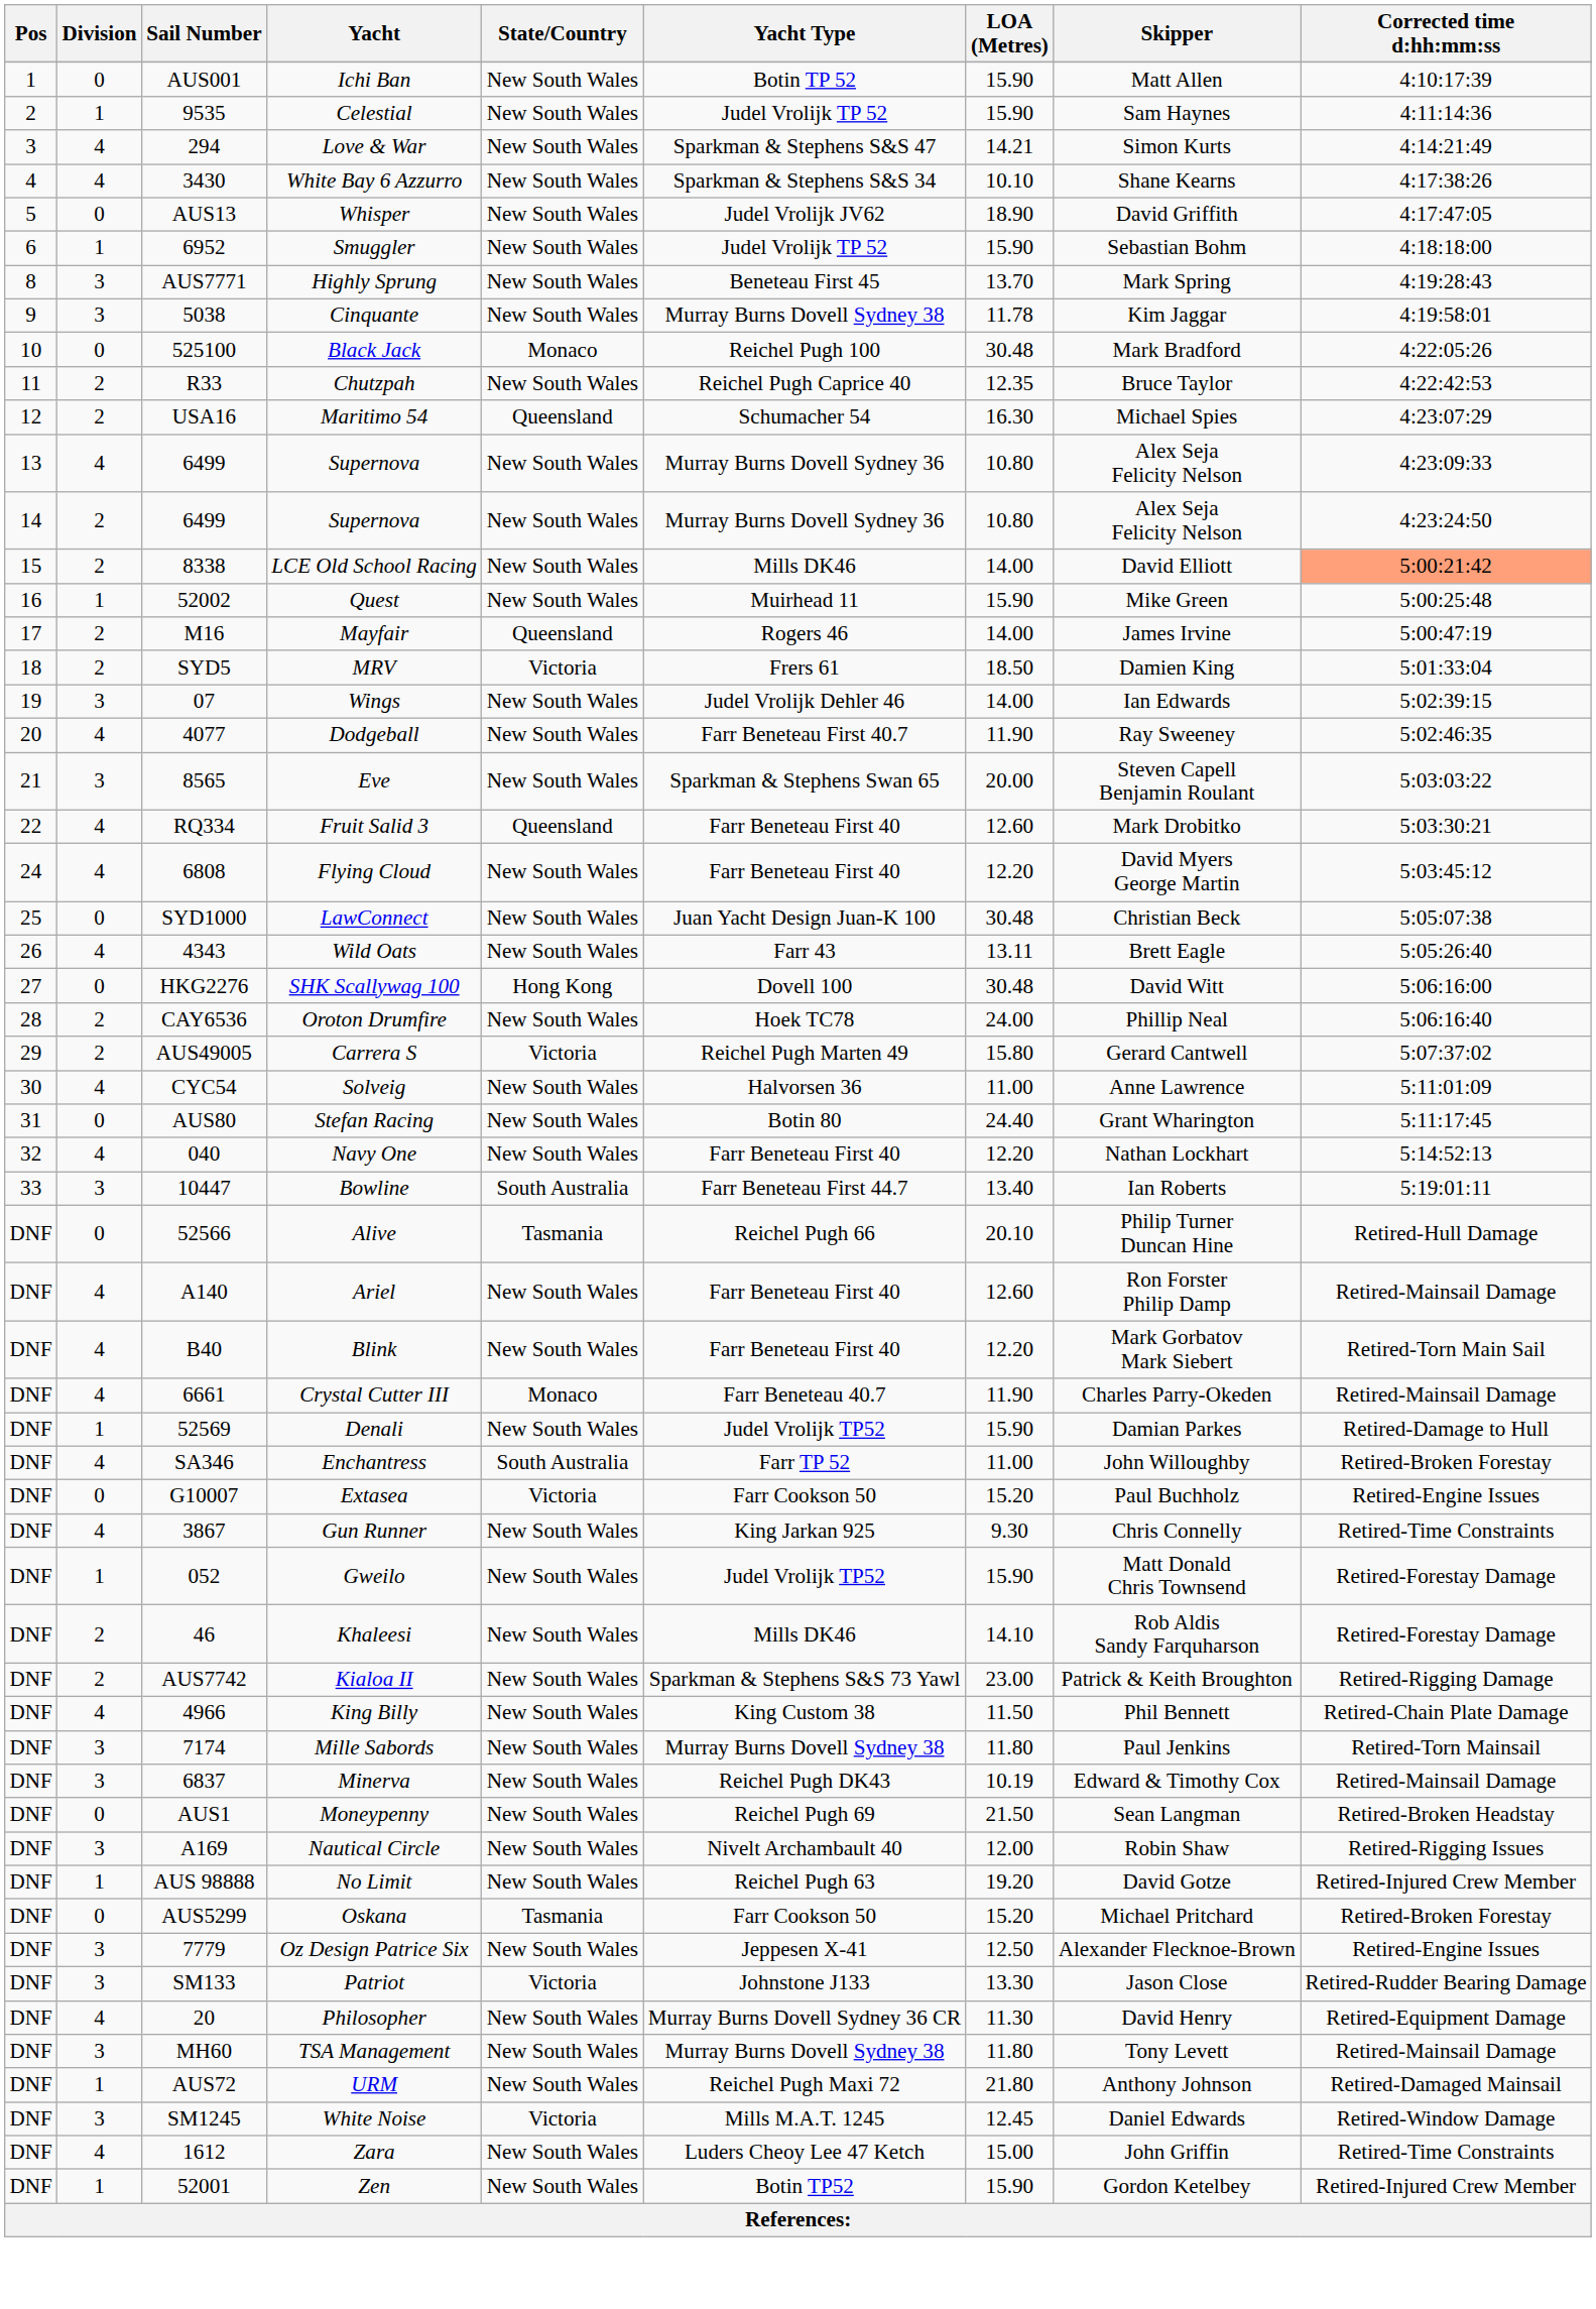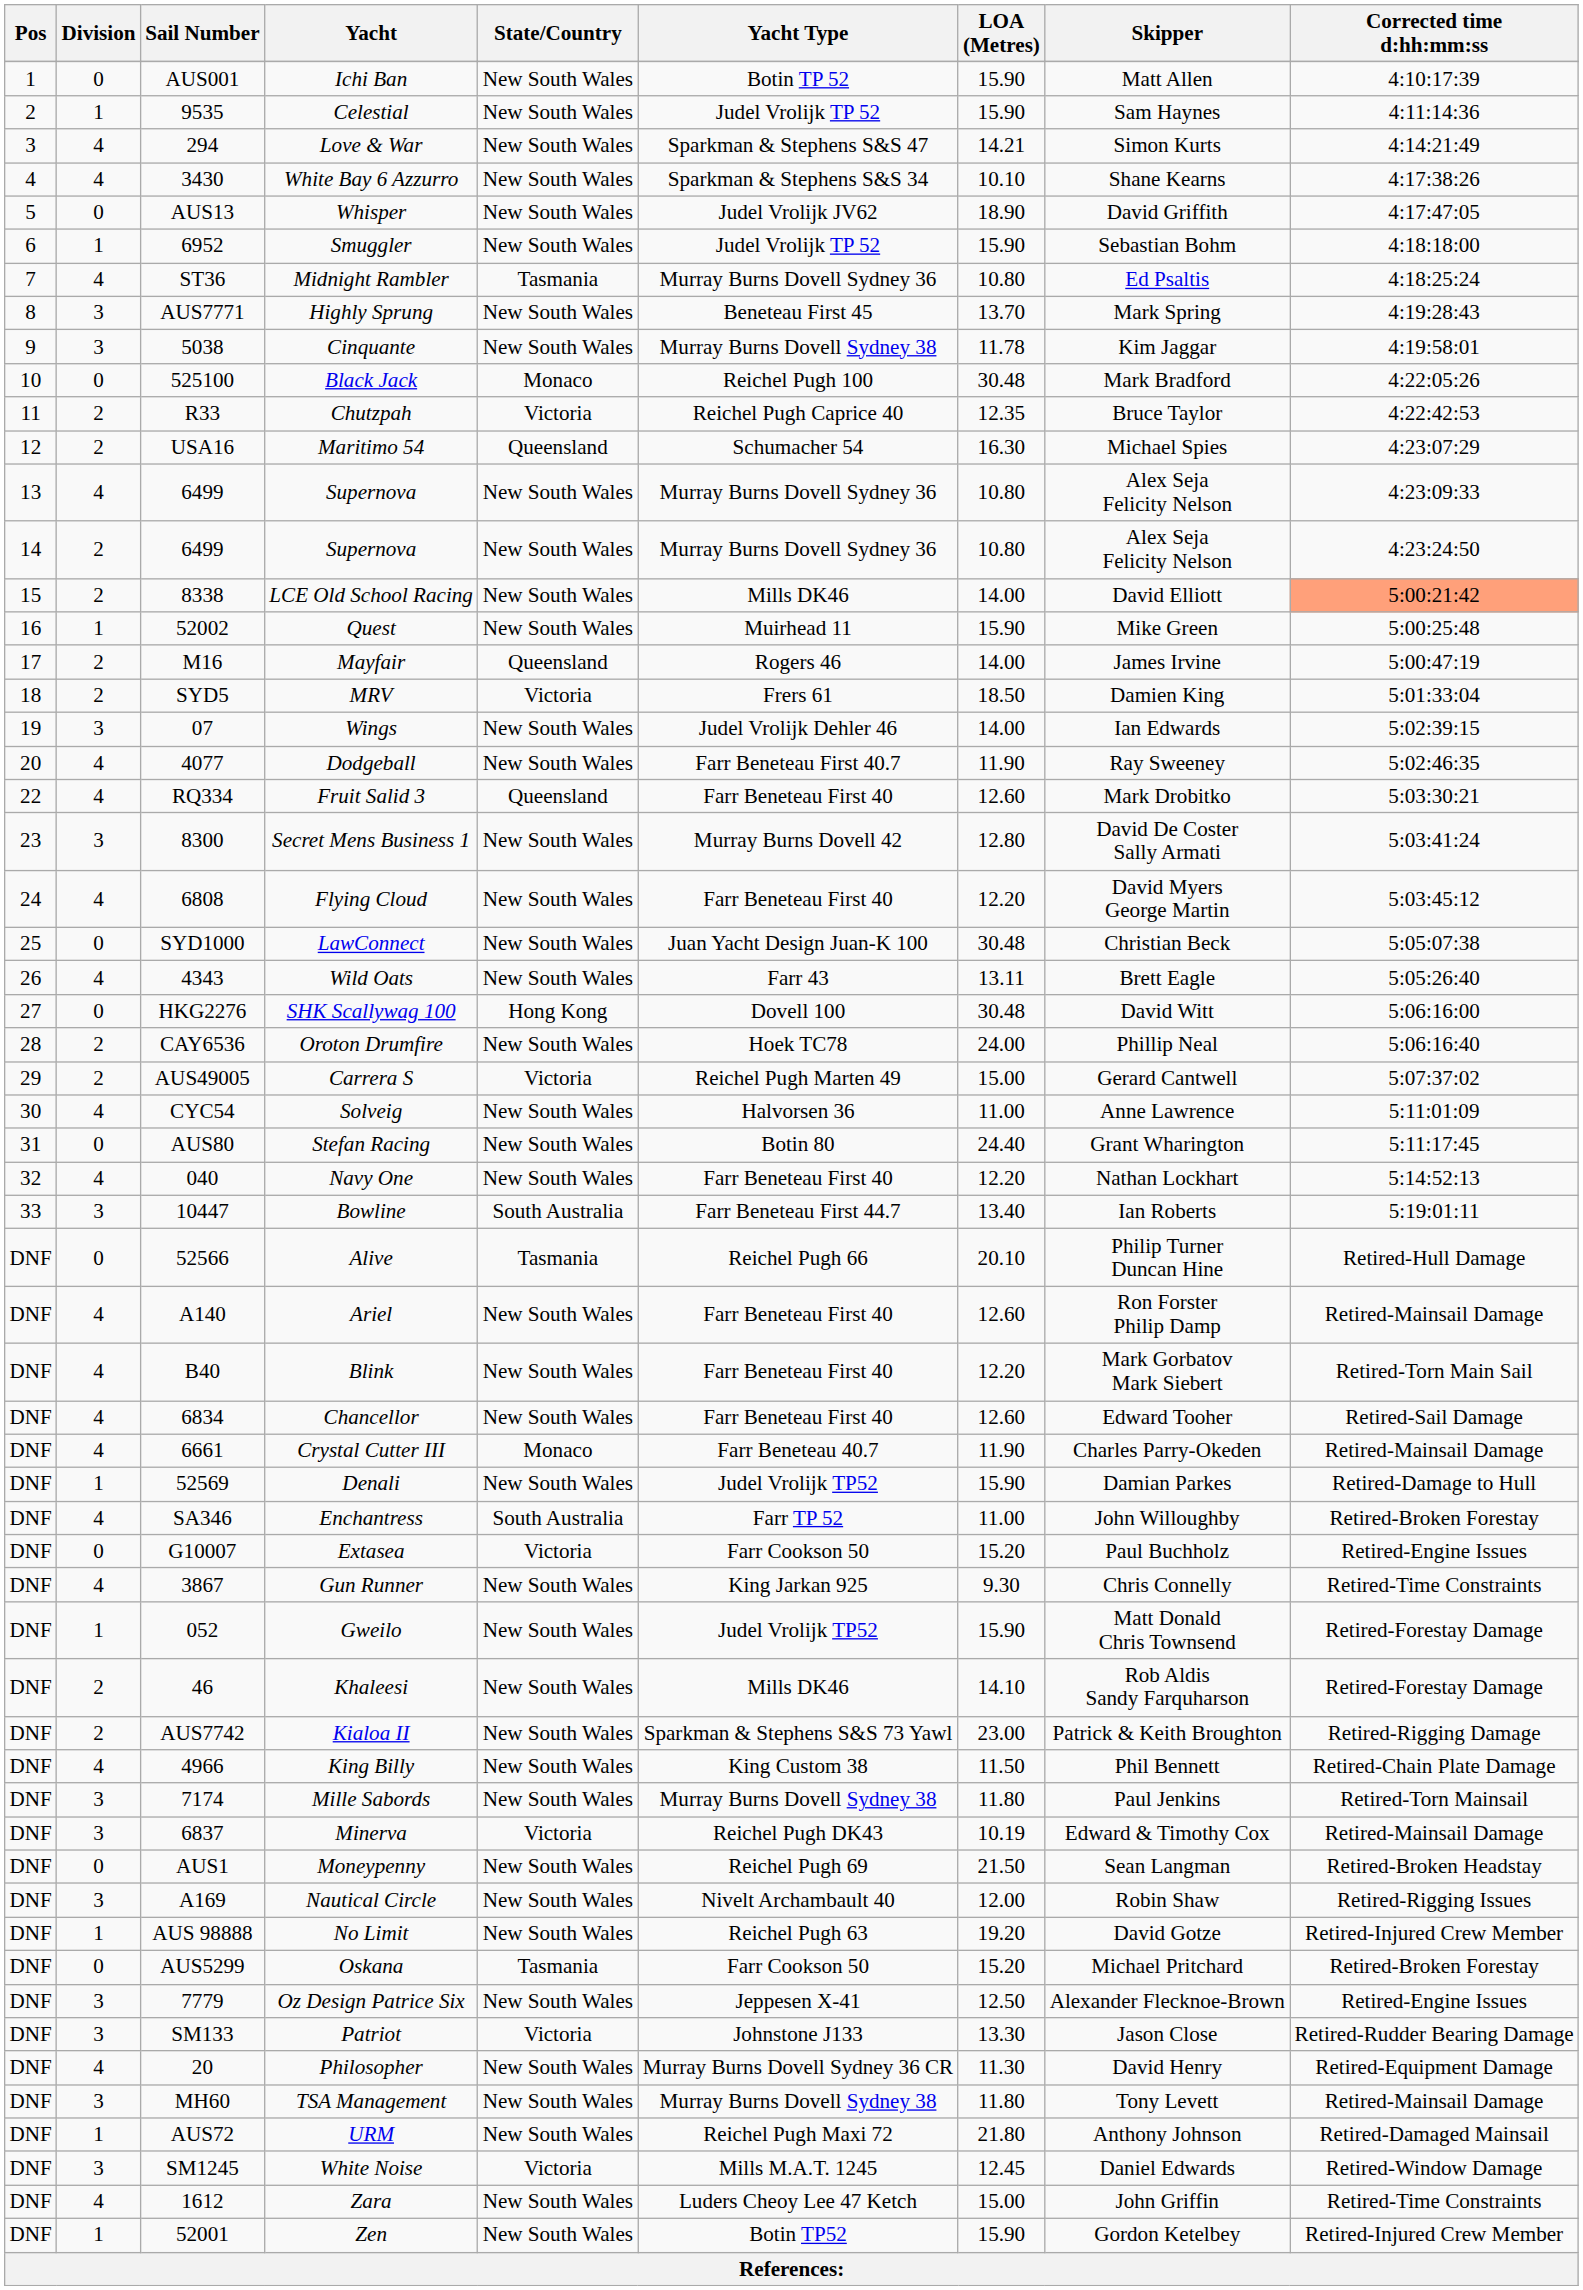+ row: 7 | 4 | ST36 | Midnight Rambler | Tasmania | Murray Burns Dovell Sydney 36 | 10.80 | Ed Psaltis | 4:18:25:24
Chutzpah | State/Country: New South Wales -> Victoria
- row: 21 | 3 | 8565 | Eve | New South Wales | Sparkman & Stephens Swan 65 | 20.00 | Steven Capell Benjamin Roulant | 5:03:03:22
+ row: 23 | 3 | 8300 | Secret Mens Business 1 | New South Wales | Murray Burns Dovell 42 | 12.80 | David De Coster Sally Armati | 5:03:41:24
Carrera S | LOA (Metres): 15.80 -> 15.00
+ row: DNF | 4 | 6834 | Chancellor | New South Wales | Farr Beneteau First 40 | 12.60 | Edward Tooher | Retired-Sail Damage
Minerva | State/Country: New South Wales -> Victoria
